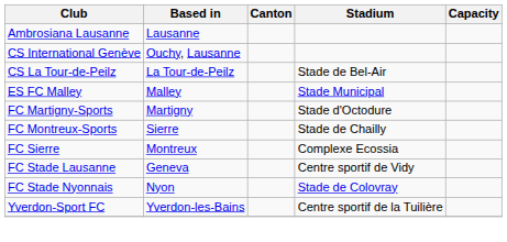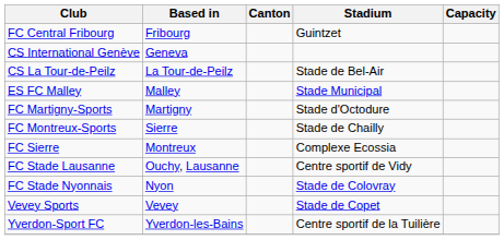- row: Ambrosiana Lausanne | Lausanne
+ row: FC Central Fribourg | Fribourg | Guintzet
CS International Genève | Based in: Ouchy, Lausanne -> Geneva
FC Stade Lausanne | Based in: Geneva -> Ouchy, Lausanne
+ row: Vevey Sports | Vevey | Stade de Copet
